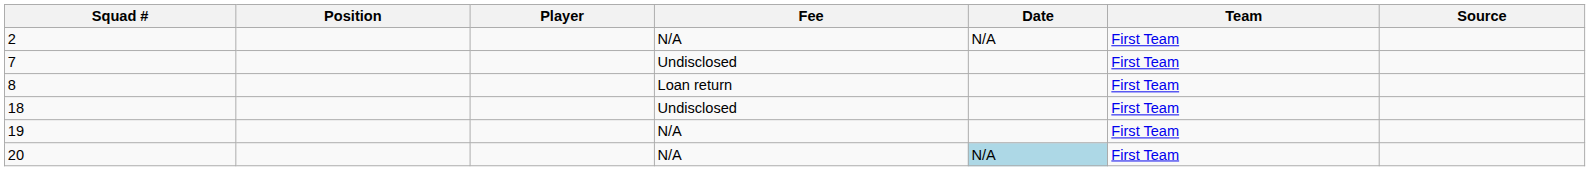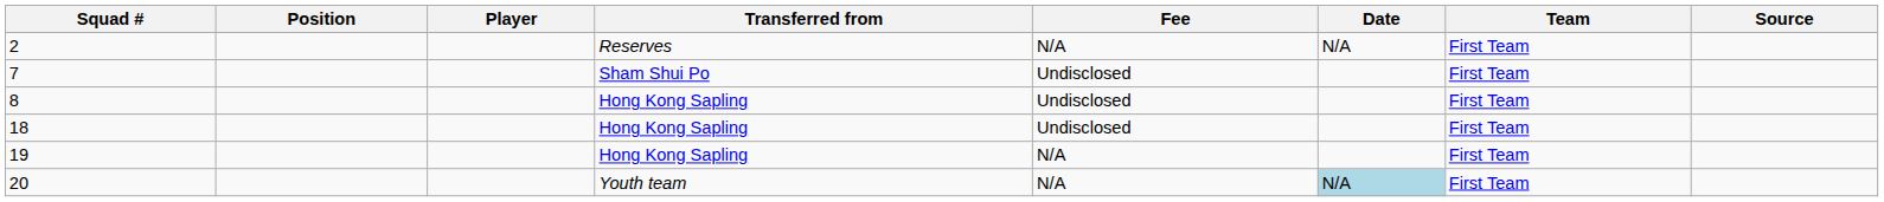+ column: Transferred from | Reserves | Sham Shui Po | Hong Kong Sapling | Hong Kong Sapling | Hong Kong Sapling | Youth team
8 | Fee: Loan return -> Undisclosed
